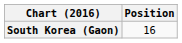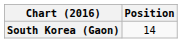South Korea (Gaon) | Position: 16 -> 14
